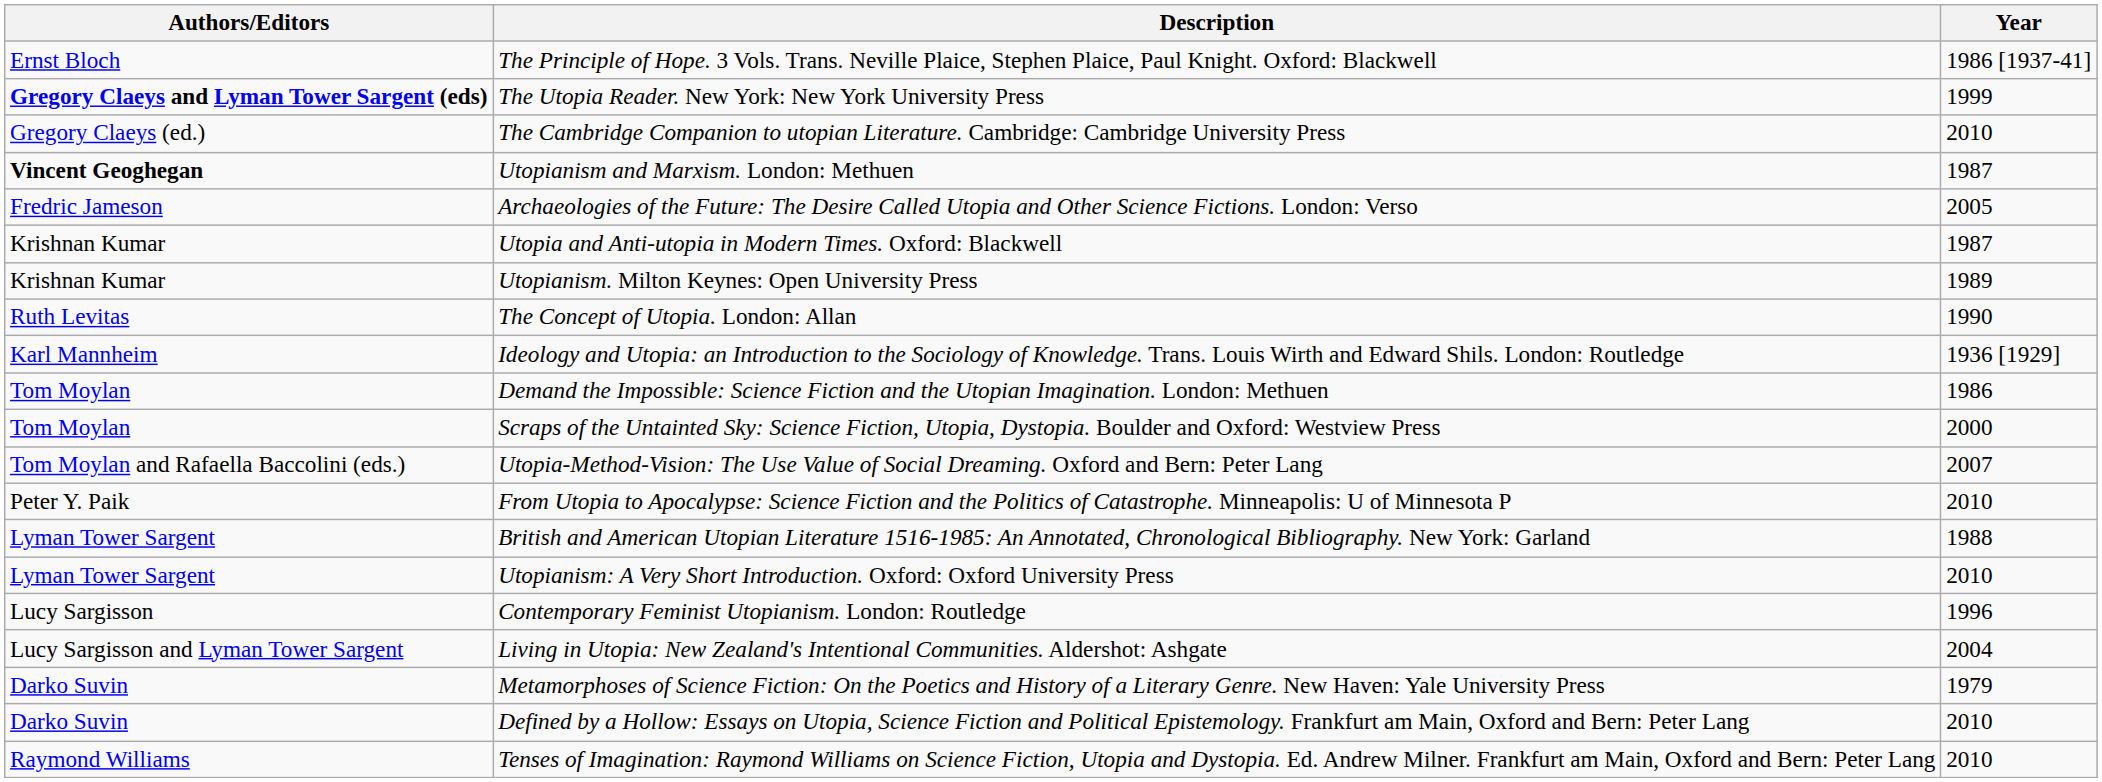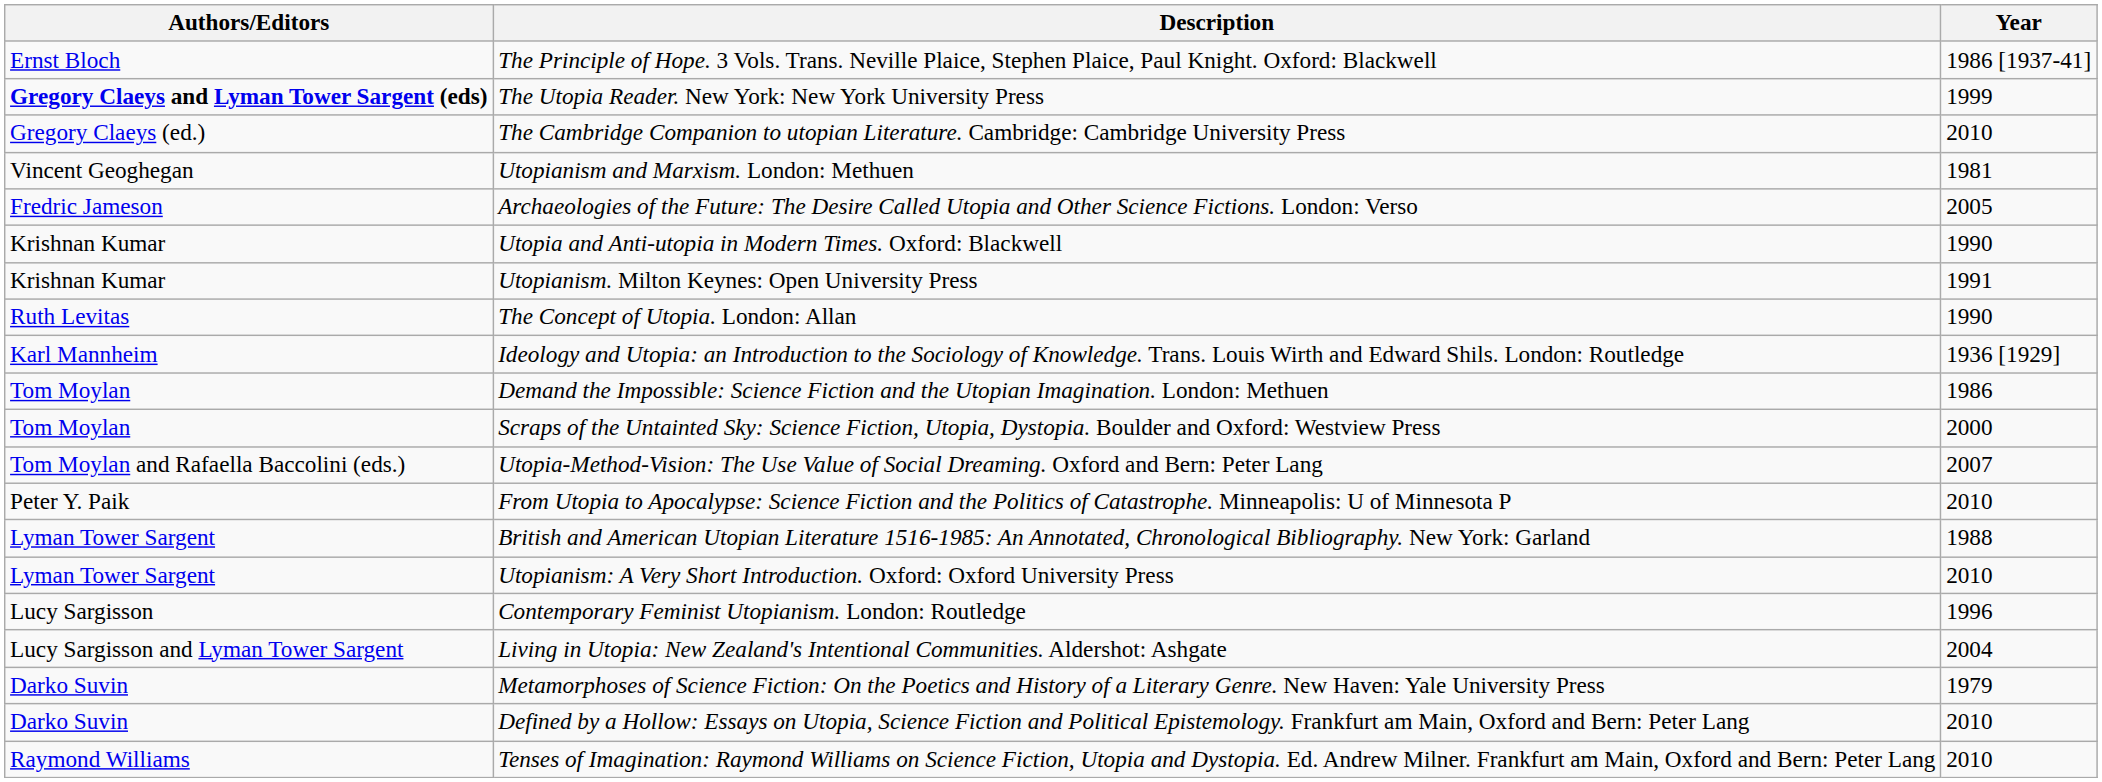Utopianism and Marxism. London: Methuen | Authors/Editors: bold -> normal
Utopianism and Marxism. London: Methuen | Year: 1987 -> 1981
Utopia and Anti-utopia in Modern Times. Oxford: Blackwell | Year: 1987 -> 1990
Utopianism. Milton Keynes: Open University Press | Year: 1989 -> 1991
